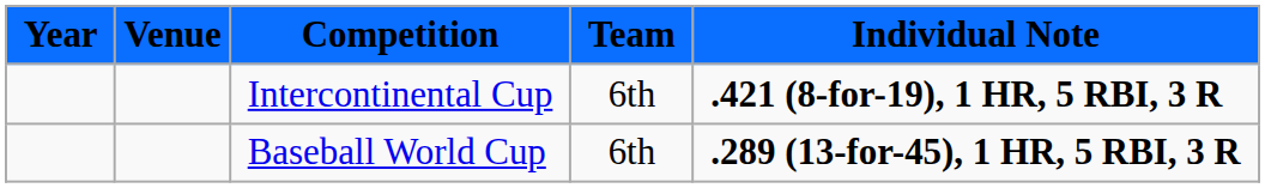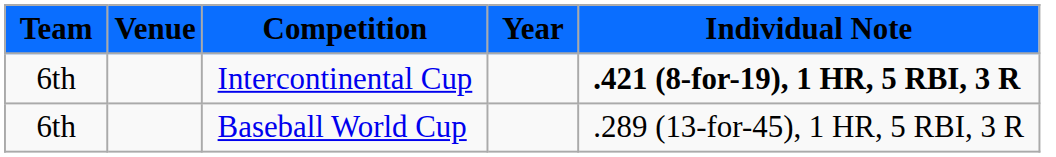columns swapped: Year <-> Team
Baseball World Cup | Individual Note: bold -> normal
